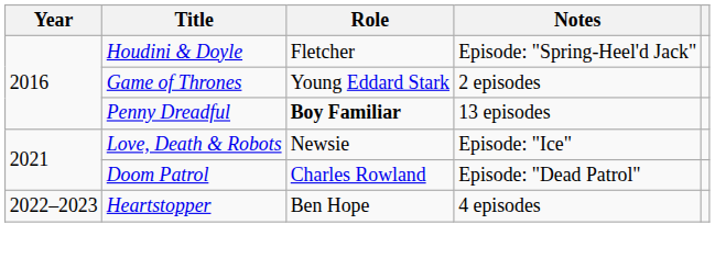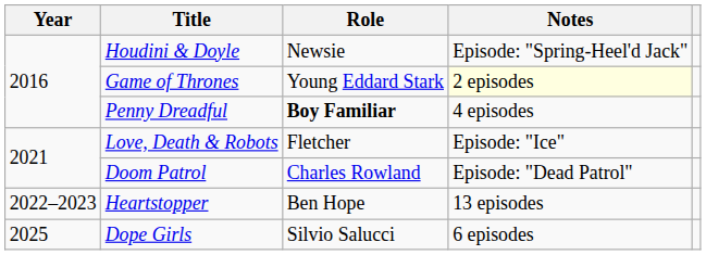Houdini & Doyle | Role: Fletcher -> Newsie
Game of Thrones | Notes: no background -> lightyellow background
Penny Dreadful | Notes: 13 episodes -> 4 episodes
Love, Death & Robots | Role: Newsie -> Fletcher
Heartstopper | Notes: 4 episodes -> 13 episodes
+ row: 2025 | Dope Girls | Silvio Salucci | 6 episodes
